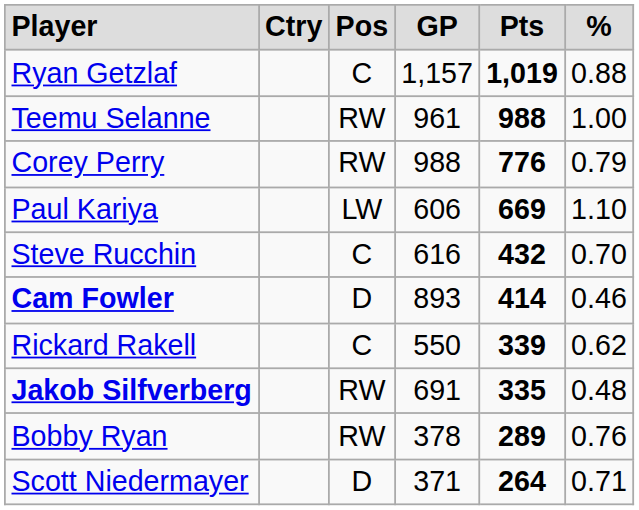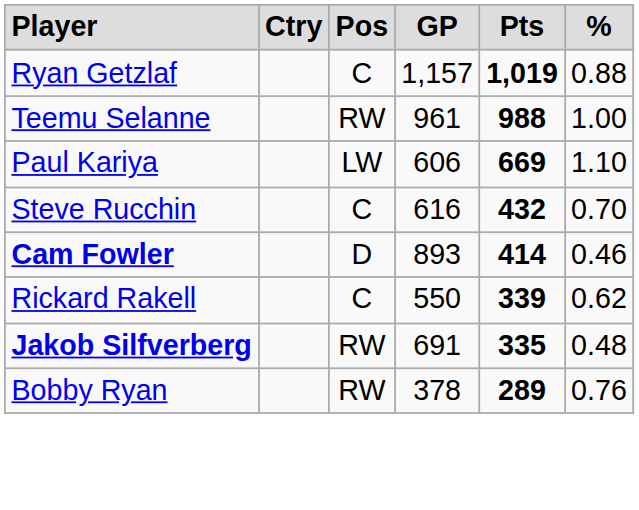- row: Corey Perry | RW | 988 | 776 | 0.79
- row: Scott Niedermayer | D | 371 | 264 | 0.71
